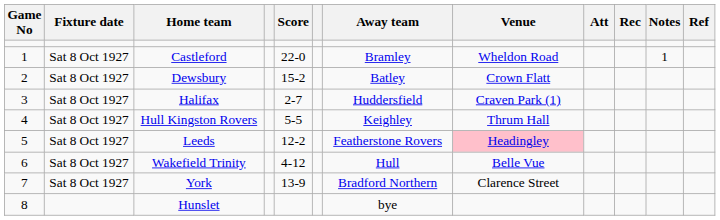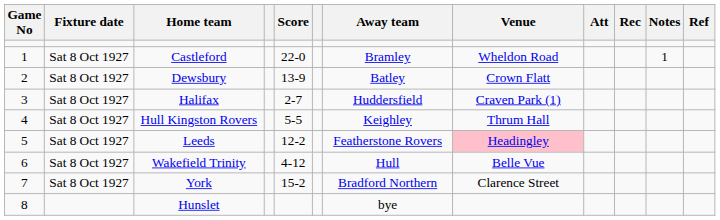Dewsbury | Score: 15-2 -> 13-9
York | Score: 13-9 -> 15-2
